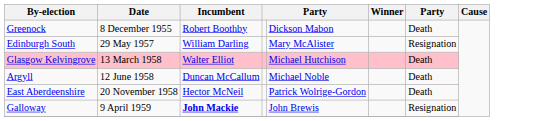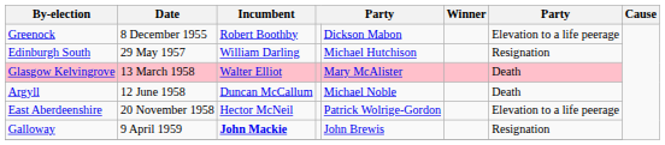Greenock | column 7: Death -> Elevation to a life peerage
Edinburgh South | column 5: Mary McAlister -> Michael Hutchison
Glasgow Kelvingrove | column 5: Michael Hutchison -> Mary McAlister
East Aberdeenshire | column 7: Death -> Elevation to a life peerage
